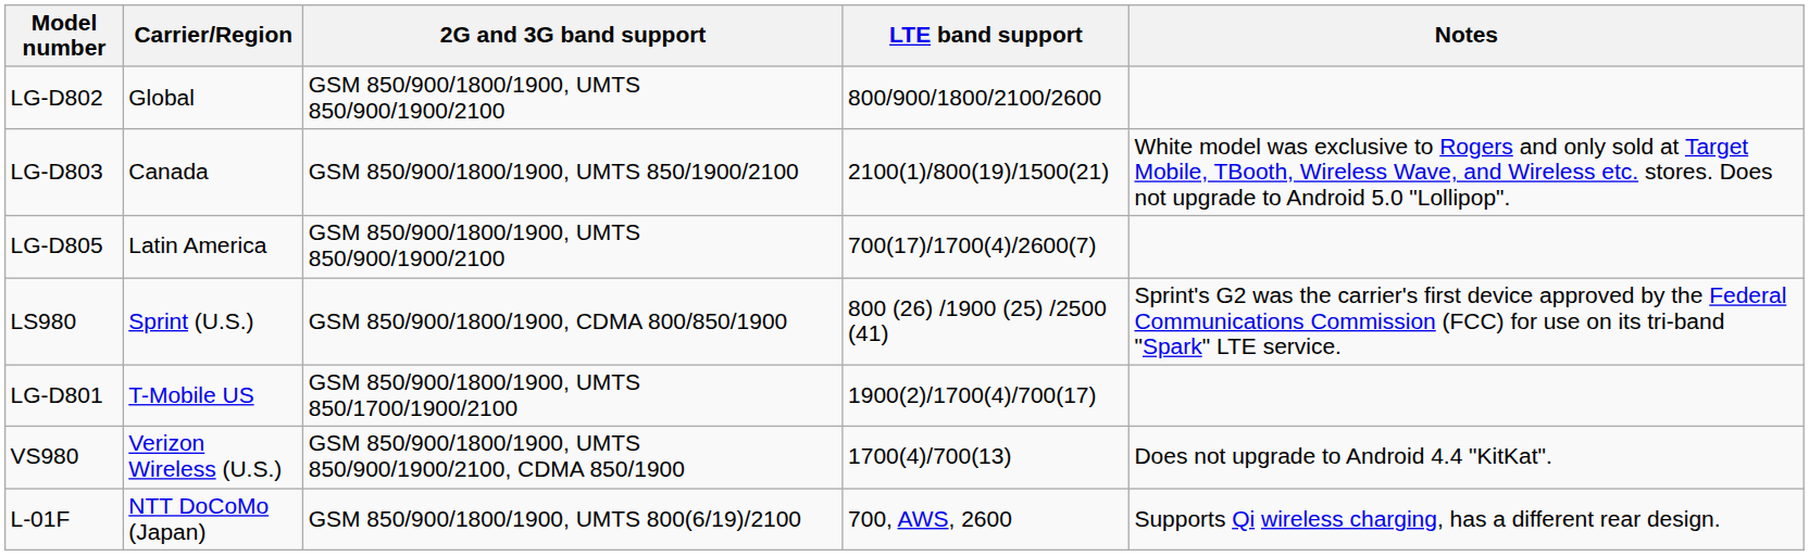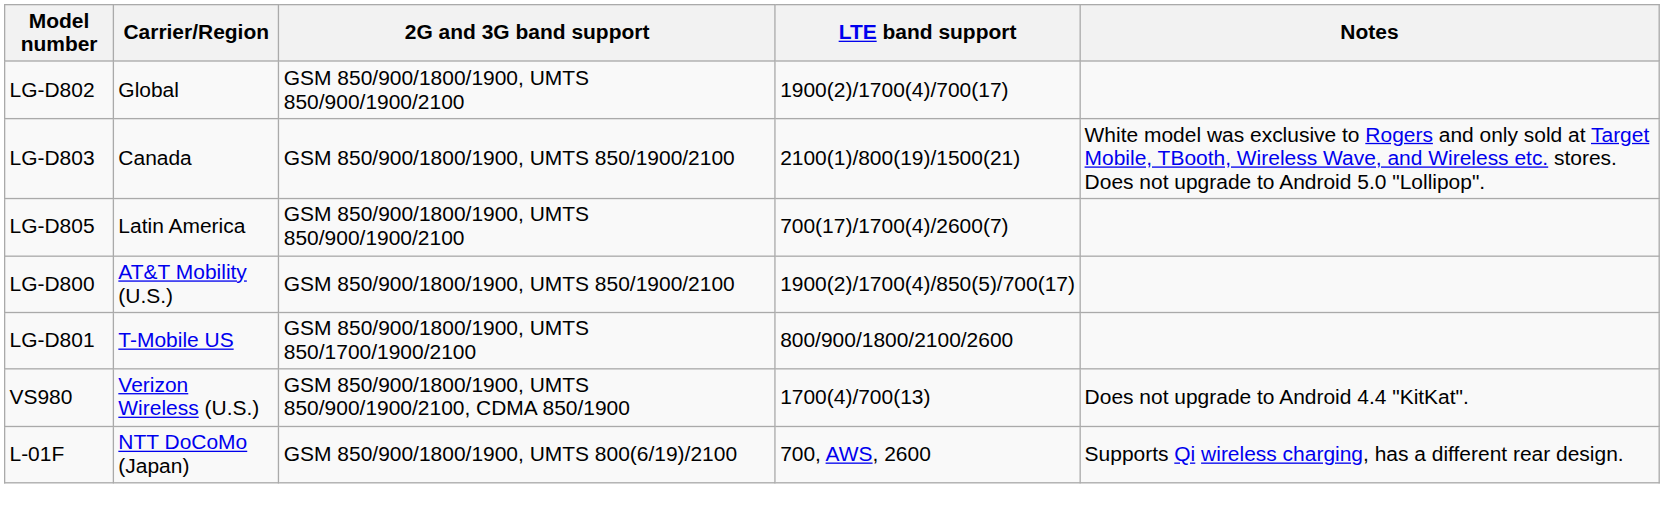LG-D802 | LTE band support: 800/900/1800/2100/2600 -> 1900(2)/1700(4)/700(17)
+ row: LG-D800 | AT&T Mobility (U.S.) | GSM 850/900/1800/1900, UMTS 850/1900/2100 | 1900(2)/1700(4)/850(5)/700(17)
- row: LS980 | Sprint (U.S.) | GSM 850/900/1800/1900, CDMA 800/850/1900 | 800 (26) /1900 (25) /2500 (41) | Sprint's G2 was the carrier's first device approved by the Federal Communications Commission (FCC) for use on its tri-band "Spark" LTE service.
LG-D801 | LTE band support: 1900(2)/1700(4)/700(17) -> 800/900/1800/2100/2600
